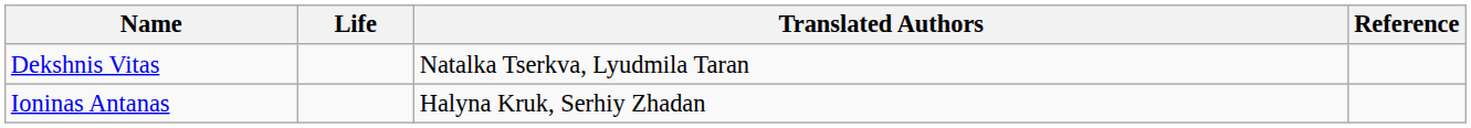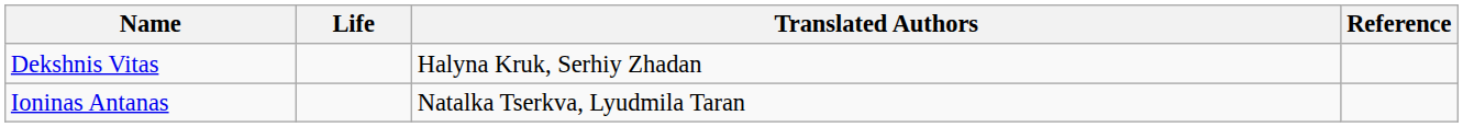Dekshnis Vitas | Translated Authors: Natalka Tserkva, Lyudmila Taran -> Halyna Kruk, Serhiy Zhadan
Ioninas Antanas | Translated Authors: Halyna Kruk, Serhiy Zhadan -> Natalka Tserkva, Lyudmila Taran
